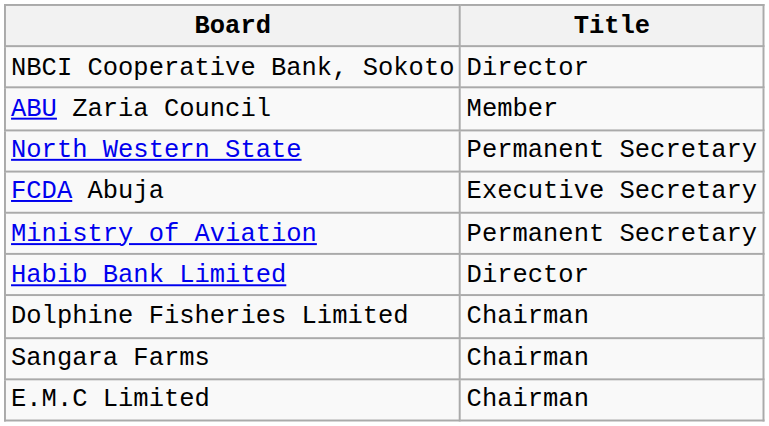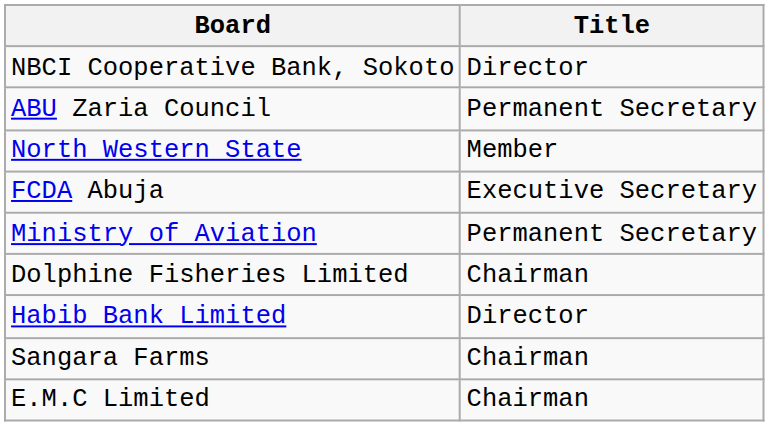ABU Zaria Council | Title: Member -> Permanent Secretary
North Western State | Title: Permanent Secretary -> Member
rows swapped: Habib Bank Limited <-> Dolphine Fisheries Limited
